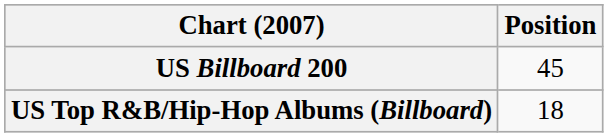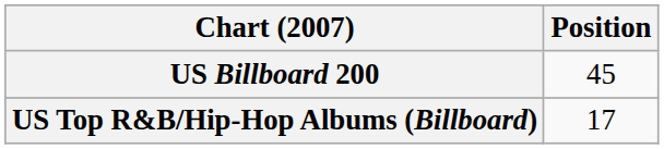US Top R&B/Hip-Hop Albums (Billboard) | Position: 18 -> 17
